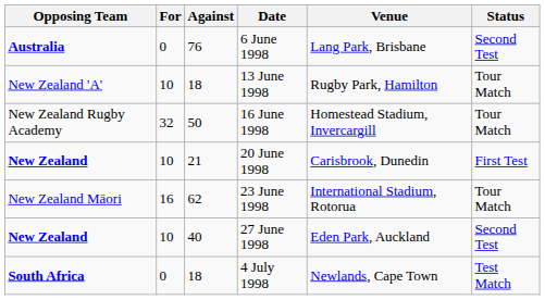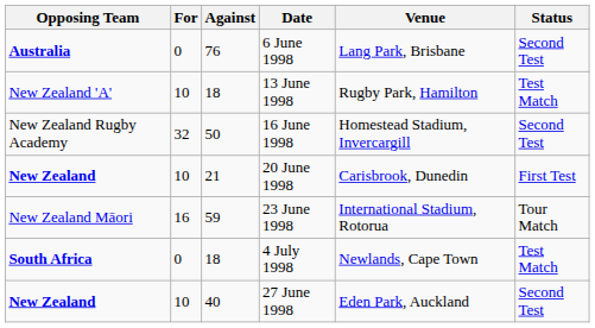13 June 1998 | Status: Tour Match -> Test Match
16 June 1998 | Status: Tour Match -> Second Test
23 June 1998 | Against: 62 -> 59
rows swapped: 27 June 1998 <-> 4 July 1998
